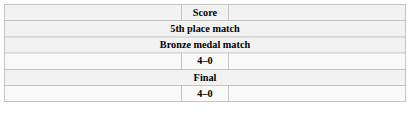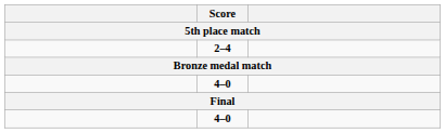+ row: 2–4
